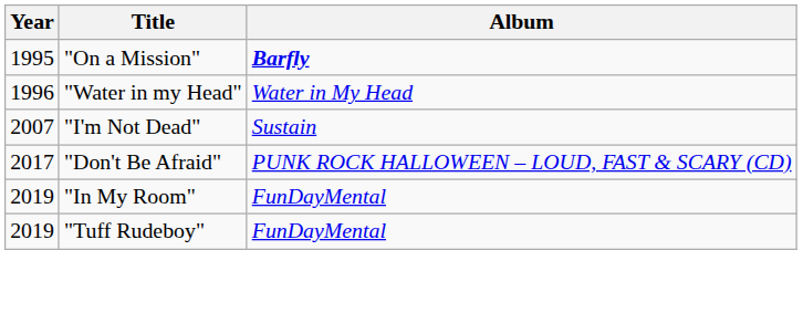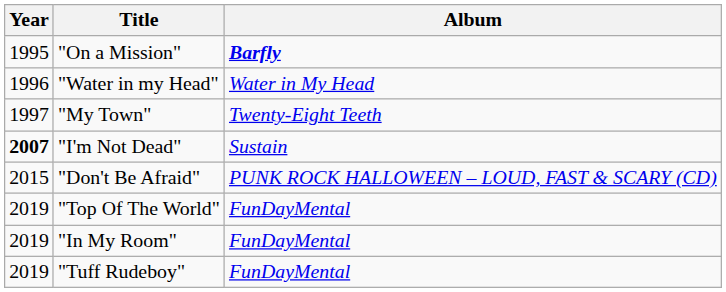+ row: 1997 | "My Town" | Twenty-Eight Teeth
"I'm Not Dead" | Year: normal -> bold
"Don't Be Afraid" | Year: 2017 -> 2015
+ row: 2019 | "Top Of The World" | FunDayMental
